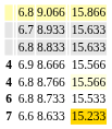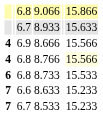- row: 6.8 | 8.833 | 15.633
8.633 | column 6: gold background -> no background
+ row: 7 | 6.7 | 8.533 | 15.233
